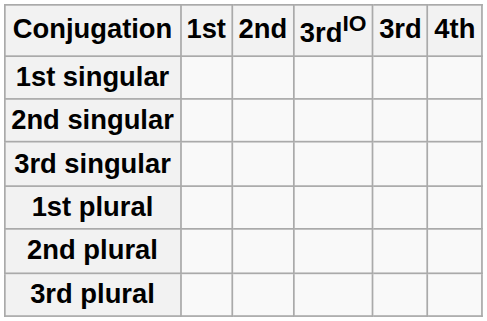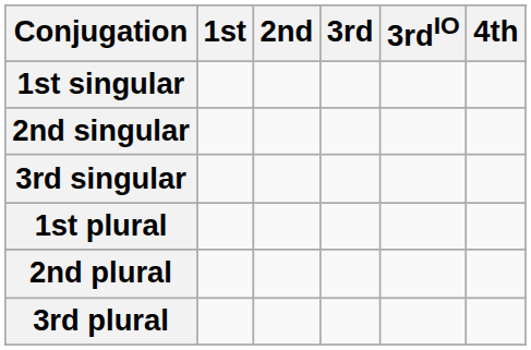columns swapped: 3rd <-> 3rdIO
